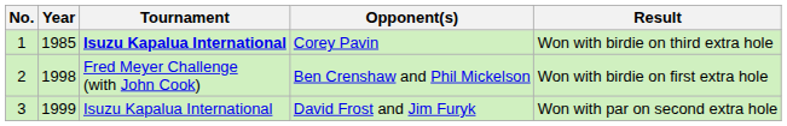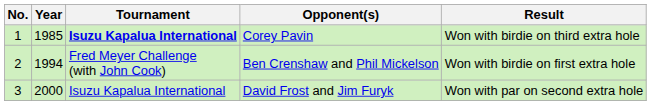Ben Crenshaw and Phil Mickelson | Year: 1998 -> 1994
David Frost and Jim Furyk | Year: 1999 -> 2000
